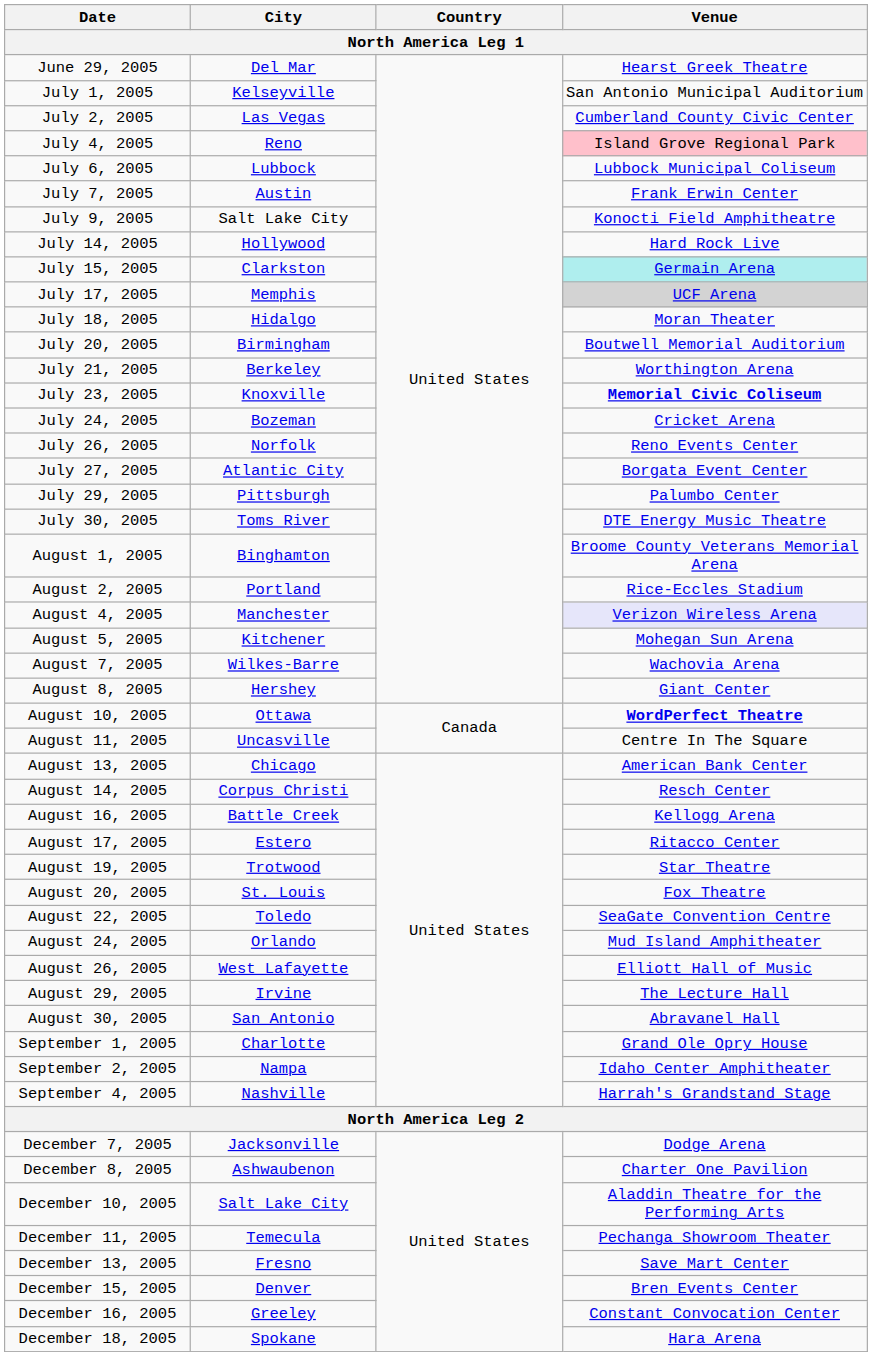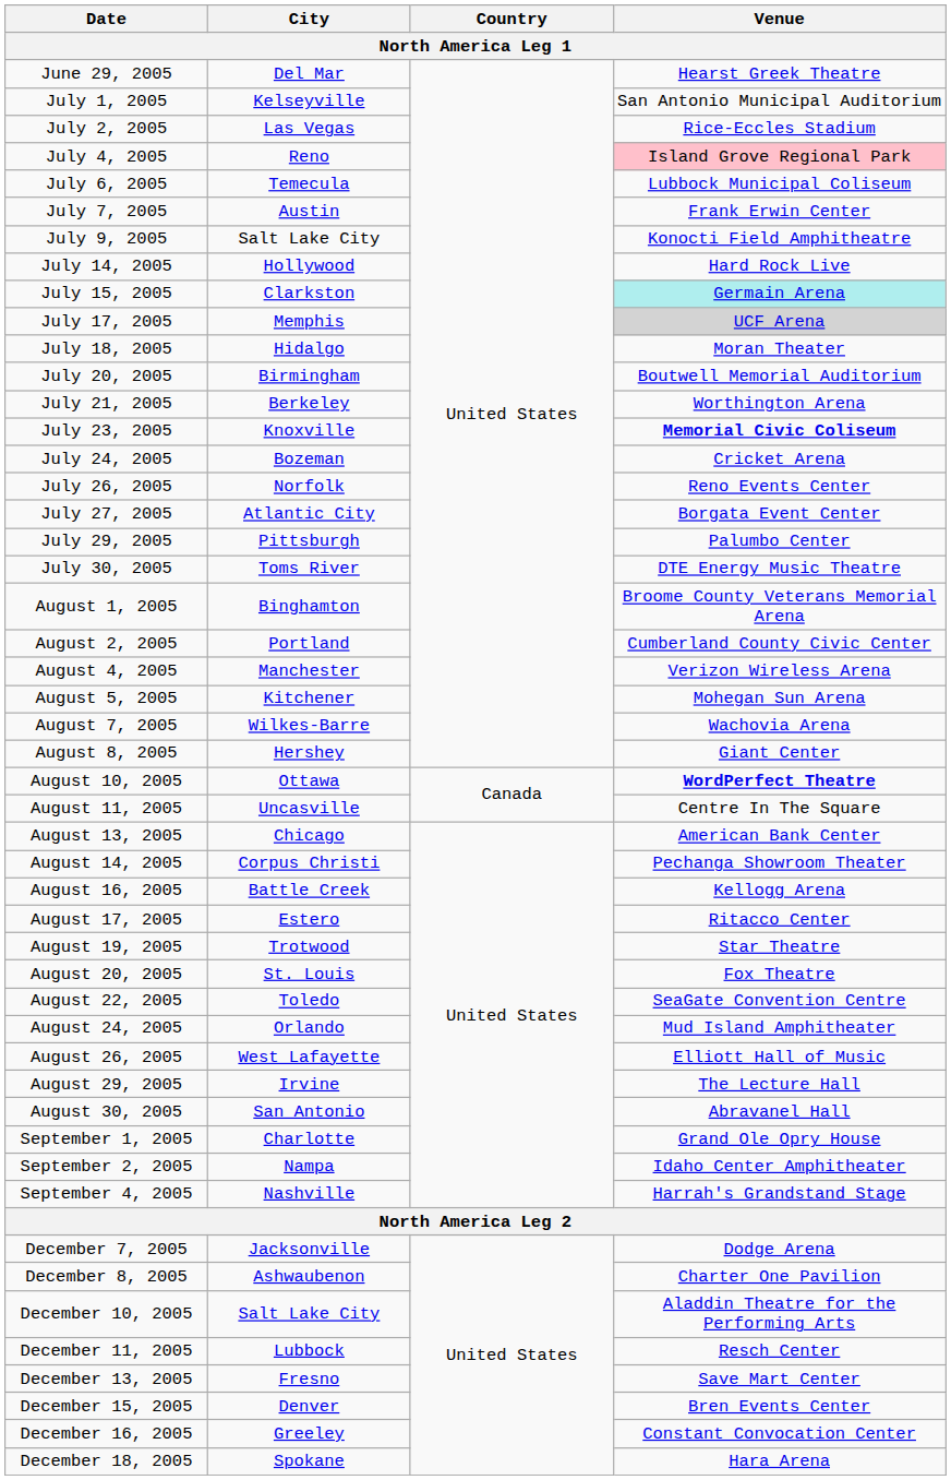July 2, 2005 | Venue: Cumberland County Civic Center -> Rice-Eccles Stadium
July 6, 2005 | City: Lubbock -> Temecula
August 2, 2005 | Venue: Rice-Eccles Stadium -> Cumberland County Civic Center
August 4, 2005 | Venue: lavender background -> no background
August 14, 2005 | Venue: Resch Center -> Pechanga Showroom Theater
December 11, 2005 | City: Temecula -> Lubbock
December 11, 2005 | Venue: Pechanga Showroom Theater -> Resch Center
